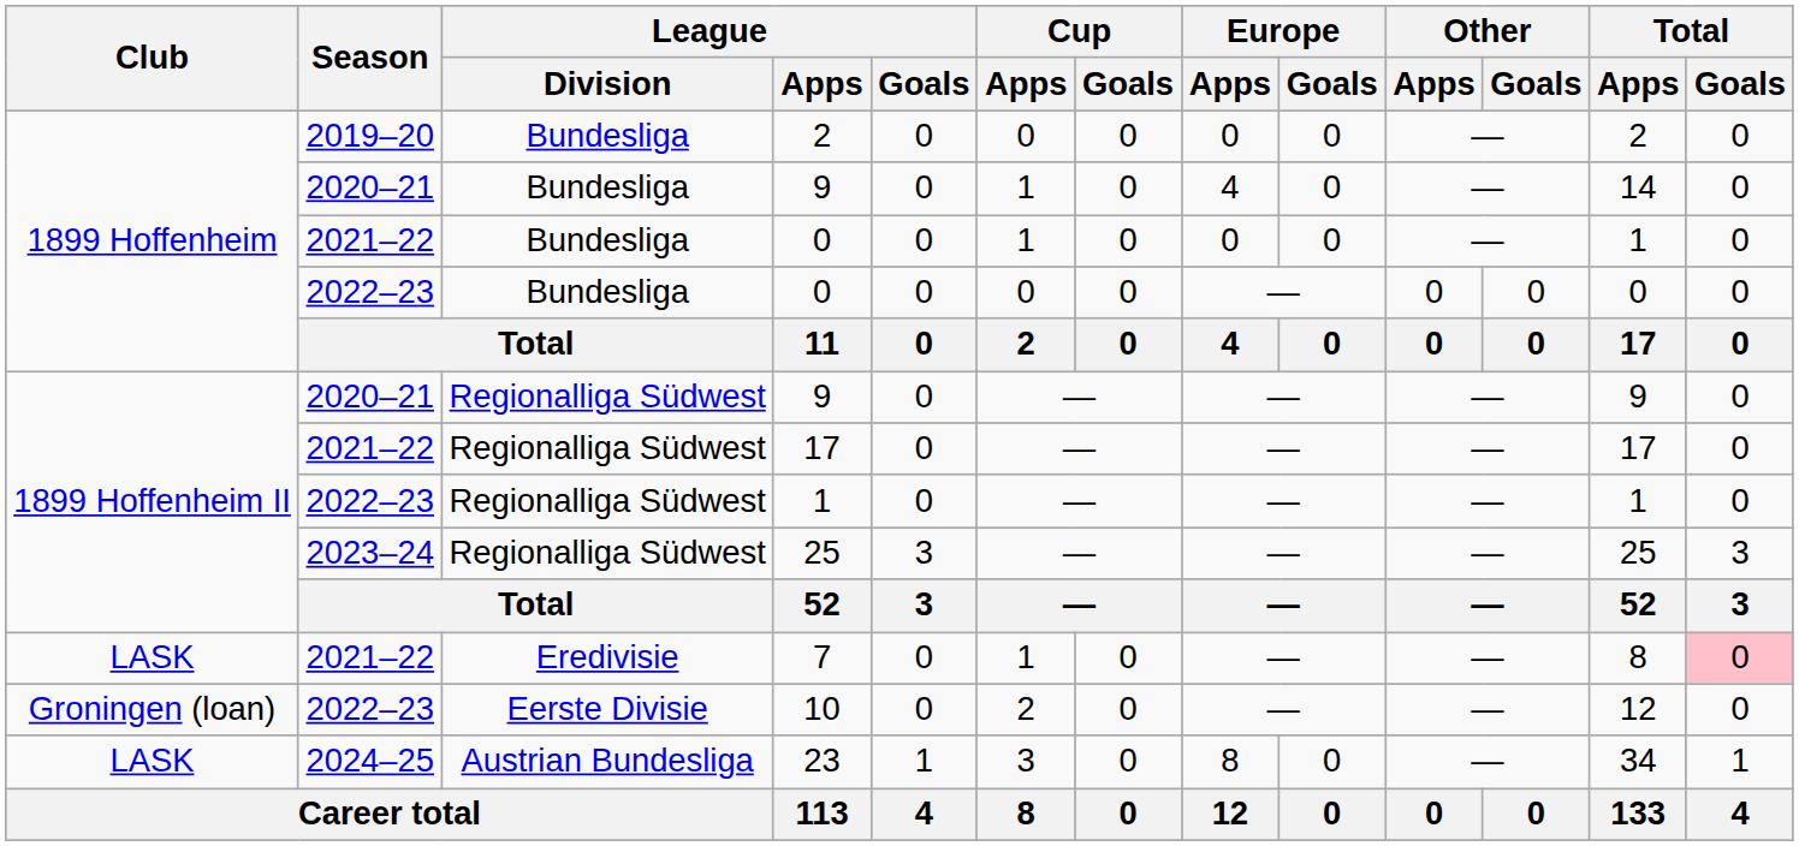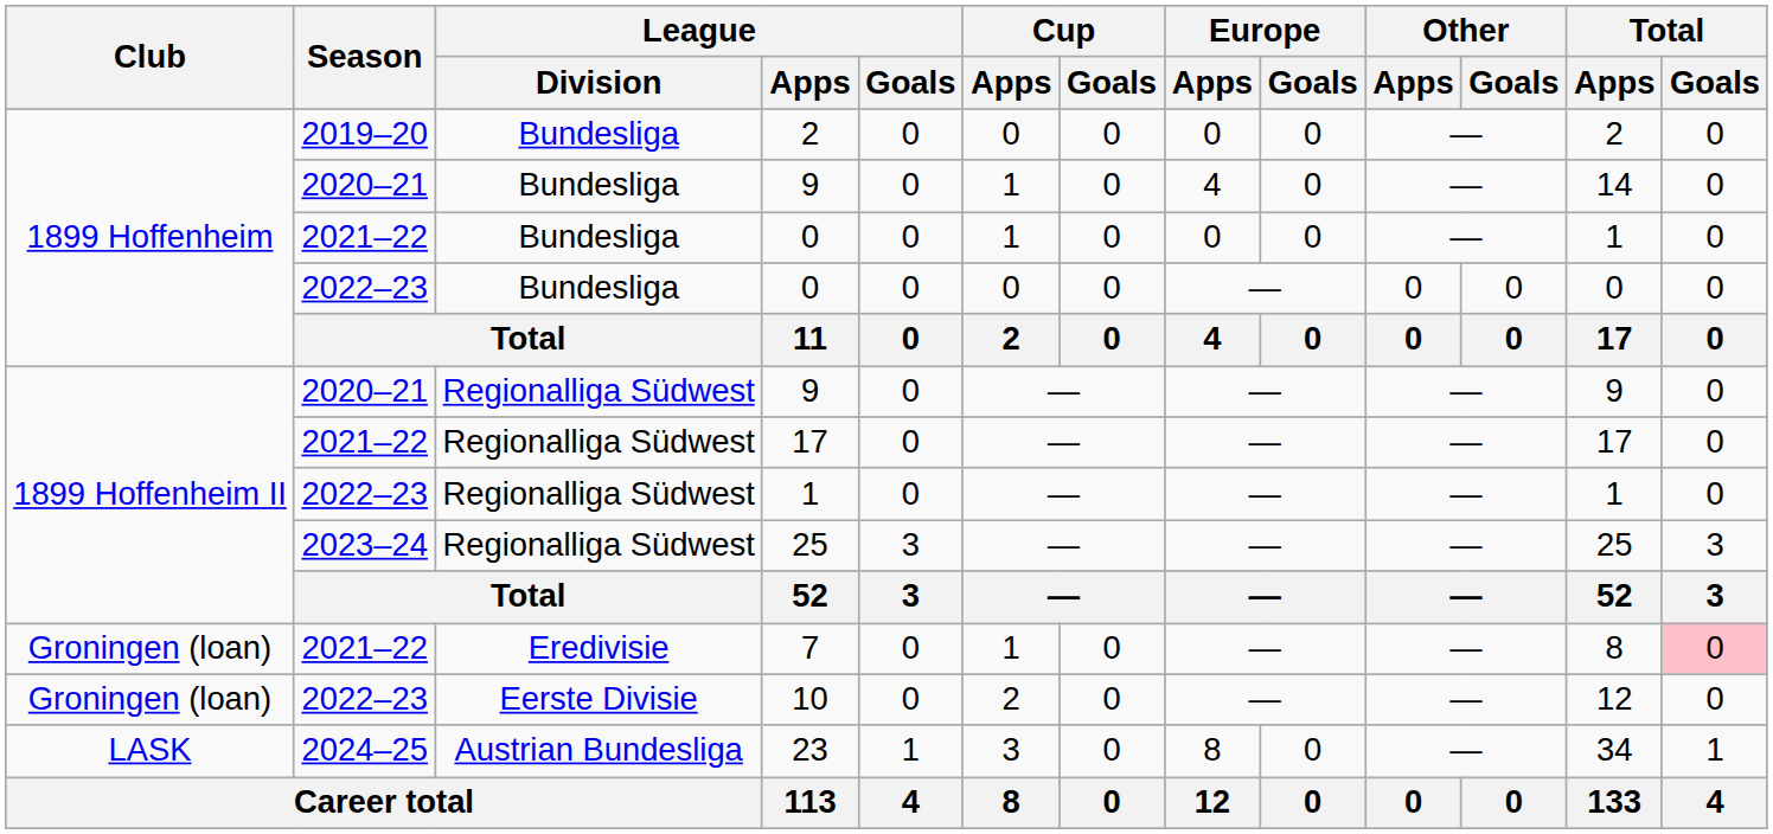7 | Club: LASK -> Groningen (loan)
